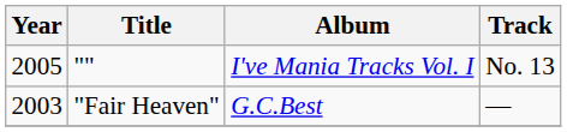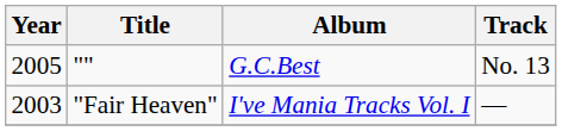"" | Album: I've Mania Tracks Vol. I -> G.C.Best
"Fair Heaven" | Album: G.C.Best -> I've Mania Tracks Vol. I
